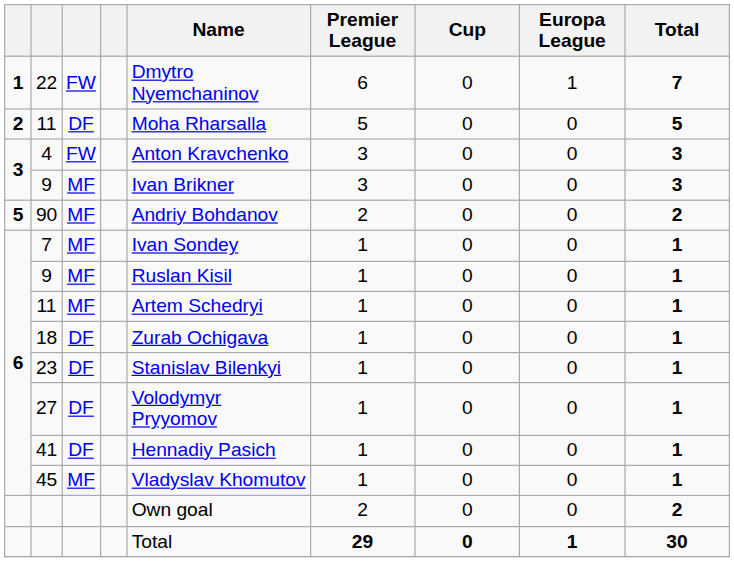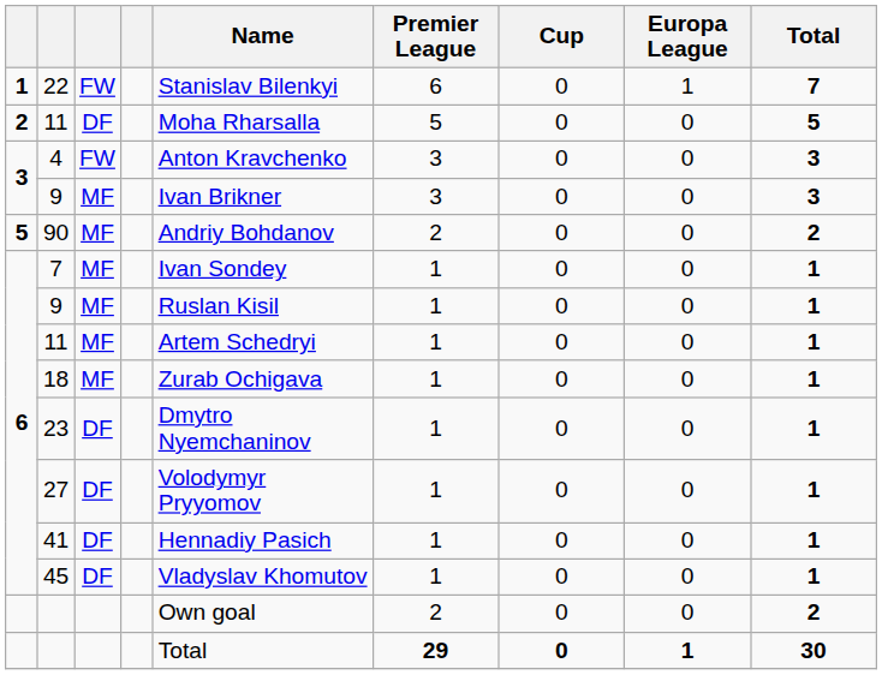22 | Name: Dmytro Nyemchaninov -> Stanislav Bilenkyi
18 | column 3: DF -> MF
23 | Name: Stanislav Bilenkyi -> Dmytro Nyemchaninov
45 | column 3: MF -> DF
